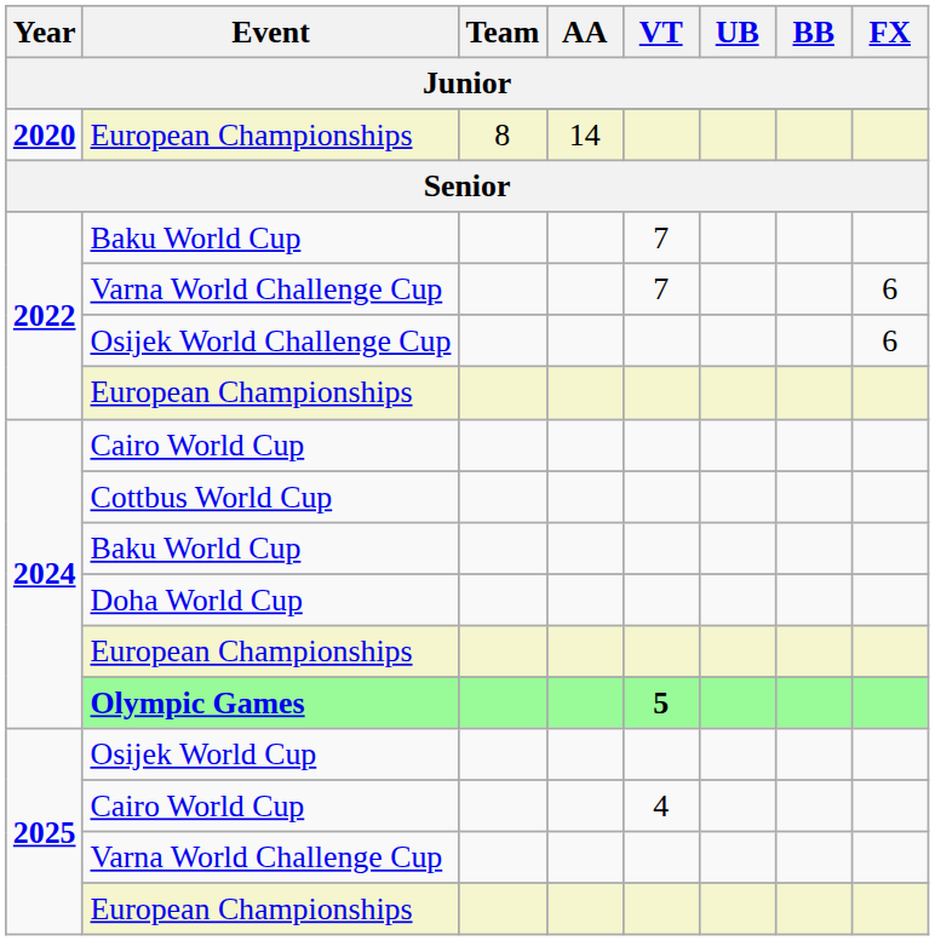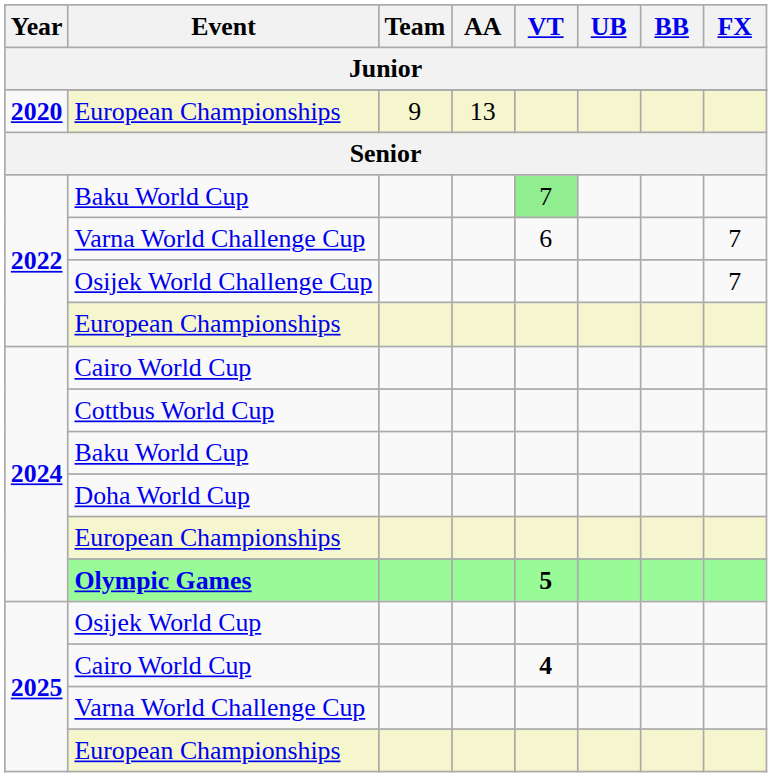2020 / European Championships | Team: 8 -> 9
2020 / European Championships | AA: 14 -> 13
2022 / Baku World Cup | VT: no background -> lightgreen background
2022 / Varna World Challenge Cup | VT: 7 -> 6
2022 / Varna World Challenge Cup | FX: 6 -> 7
Osijek World Challenge Cup | FX: 6 -> 7
2025 / Cairo World Cup | VT: normal -> bold
